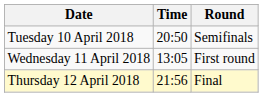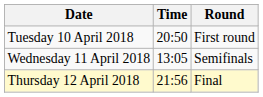Tuesday 10 April 2018 | Round: Semifinals -> First round
Wednesday 11 April 2018 | Round: First round -> Semifinals
